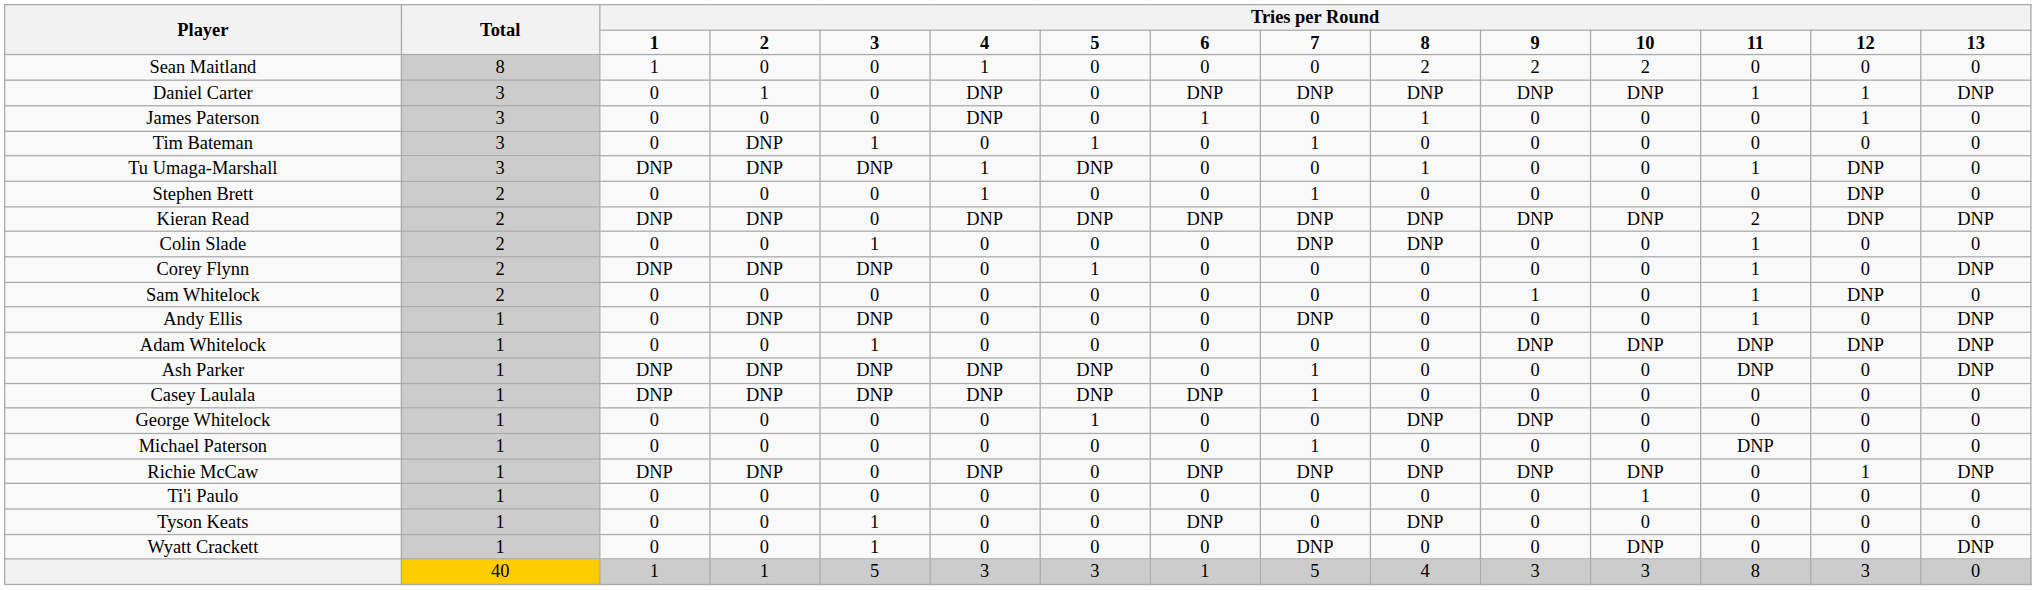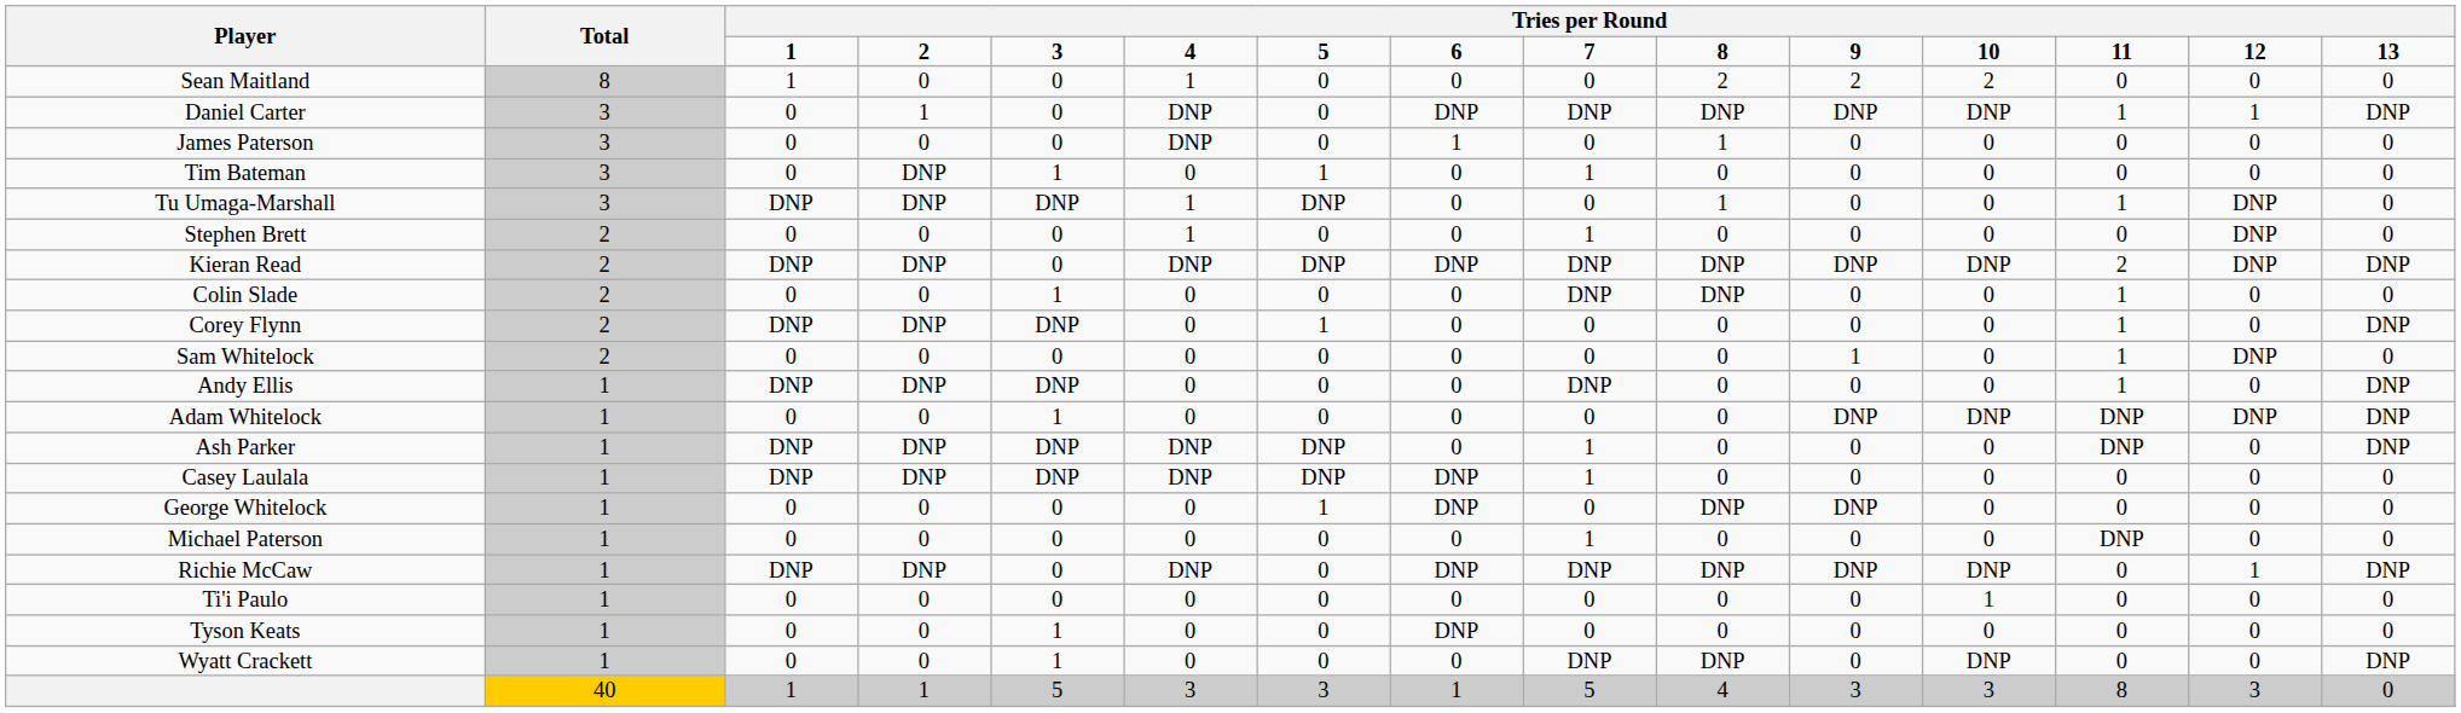James Paterson | column 14: 1 -> 0
Andy Ellis | column 3: 0 -> DNP
George Whitelock | column 8: 0 -> DNP
Tyson Keats | column 10: DNP -> 0
Wyatt Crackett | column 10: 0 -> DNP
